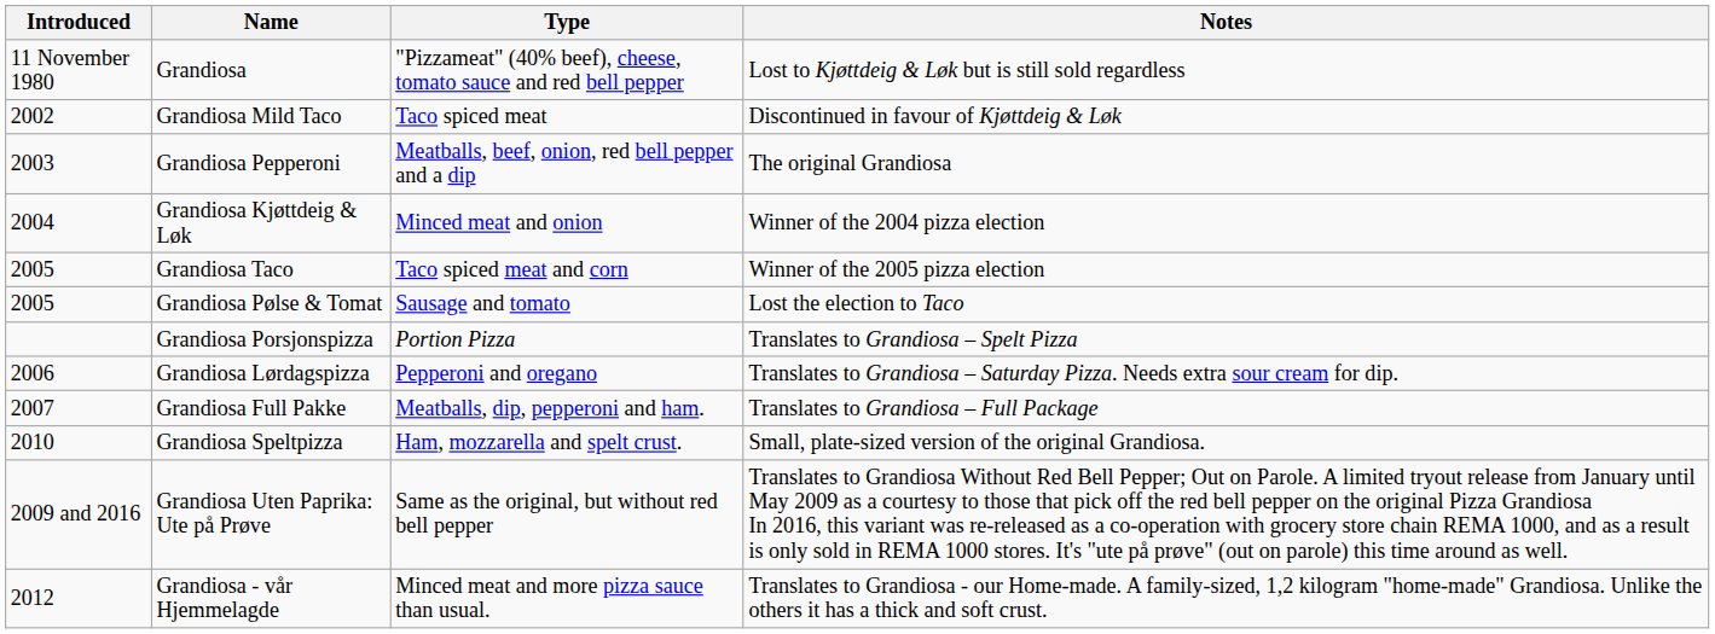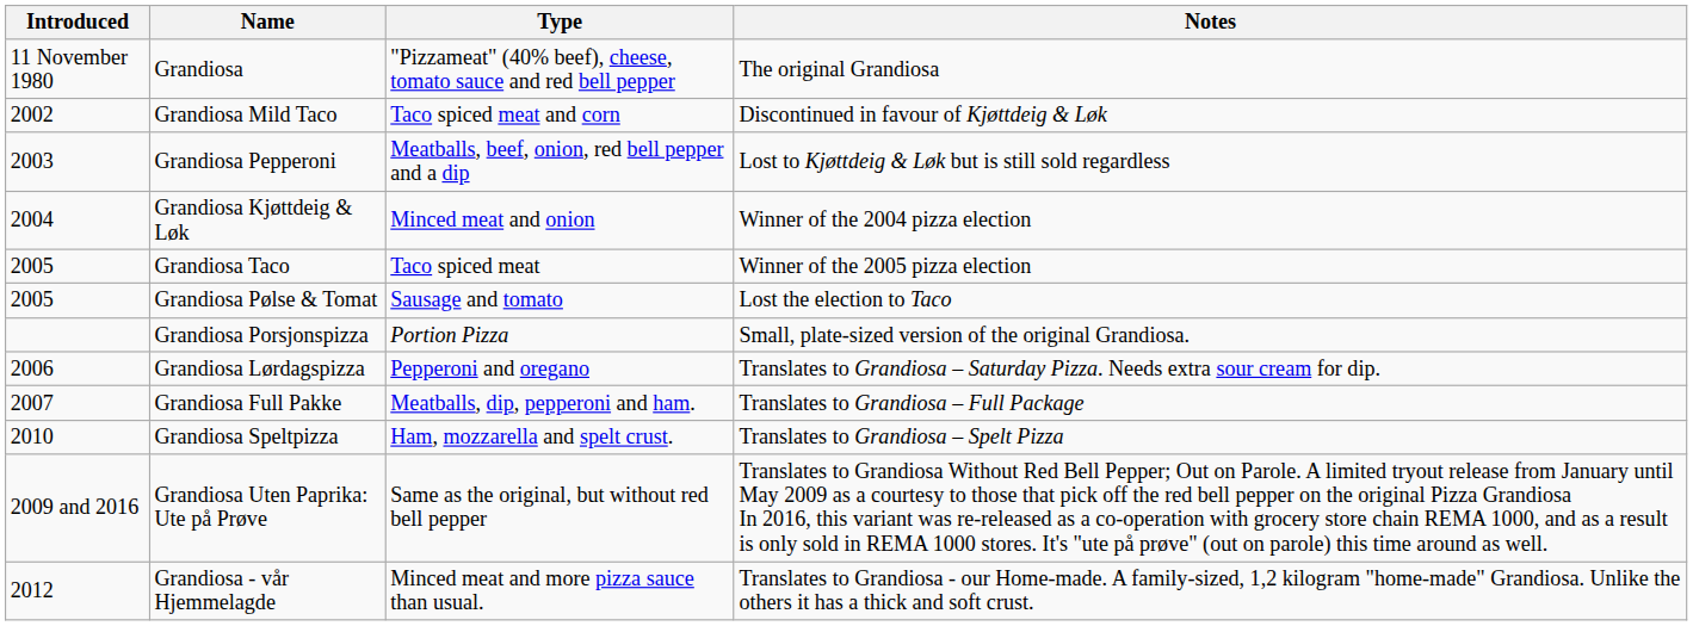Grandiosa | Notes: Lost to Kjøttdeig & Løk but is still sold regardless -> The original Grandiosa
Grandiosa Mild Taco | Type: Taco spiced meat -> Taco spiced meat and corn
Grandiosa Pepperoni | Notes: The original Grandiosa -> Lost to Kjøttdeig & Løk but is still sold regardless
Grandiosa Taco | Type: Taco spiced meat and corn -> Taco spiced meat
Grandiosa Porsjonspizza | Notes: Translates to Grandiosa – Spelt Pizza -> Small, plate-sized version of the original Grandiosa.
Grandiosa Speltpizza | Notes: Small, plate-sized version of the original Grandiosa. -> Translates to Grandiosa – Spelt Pizza
